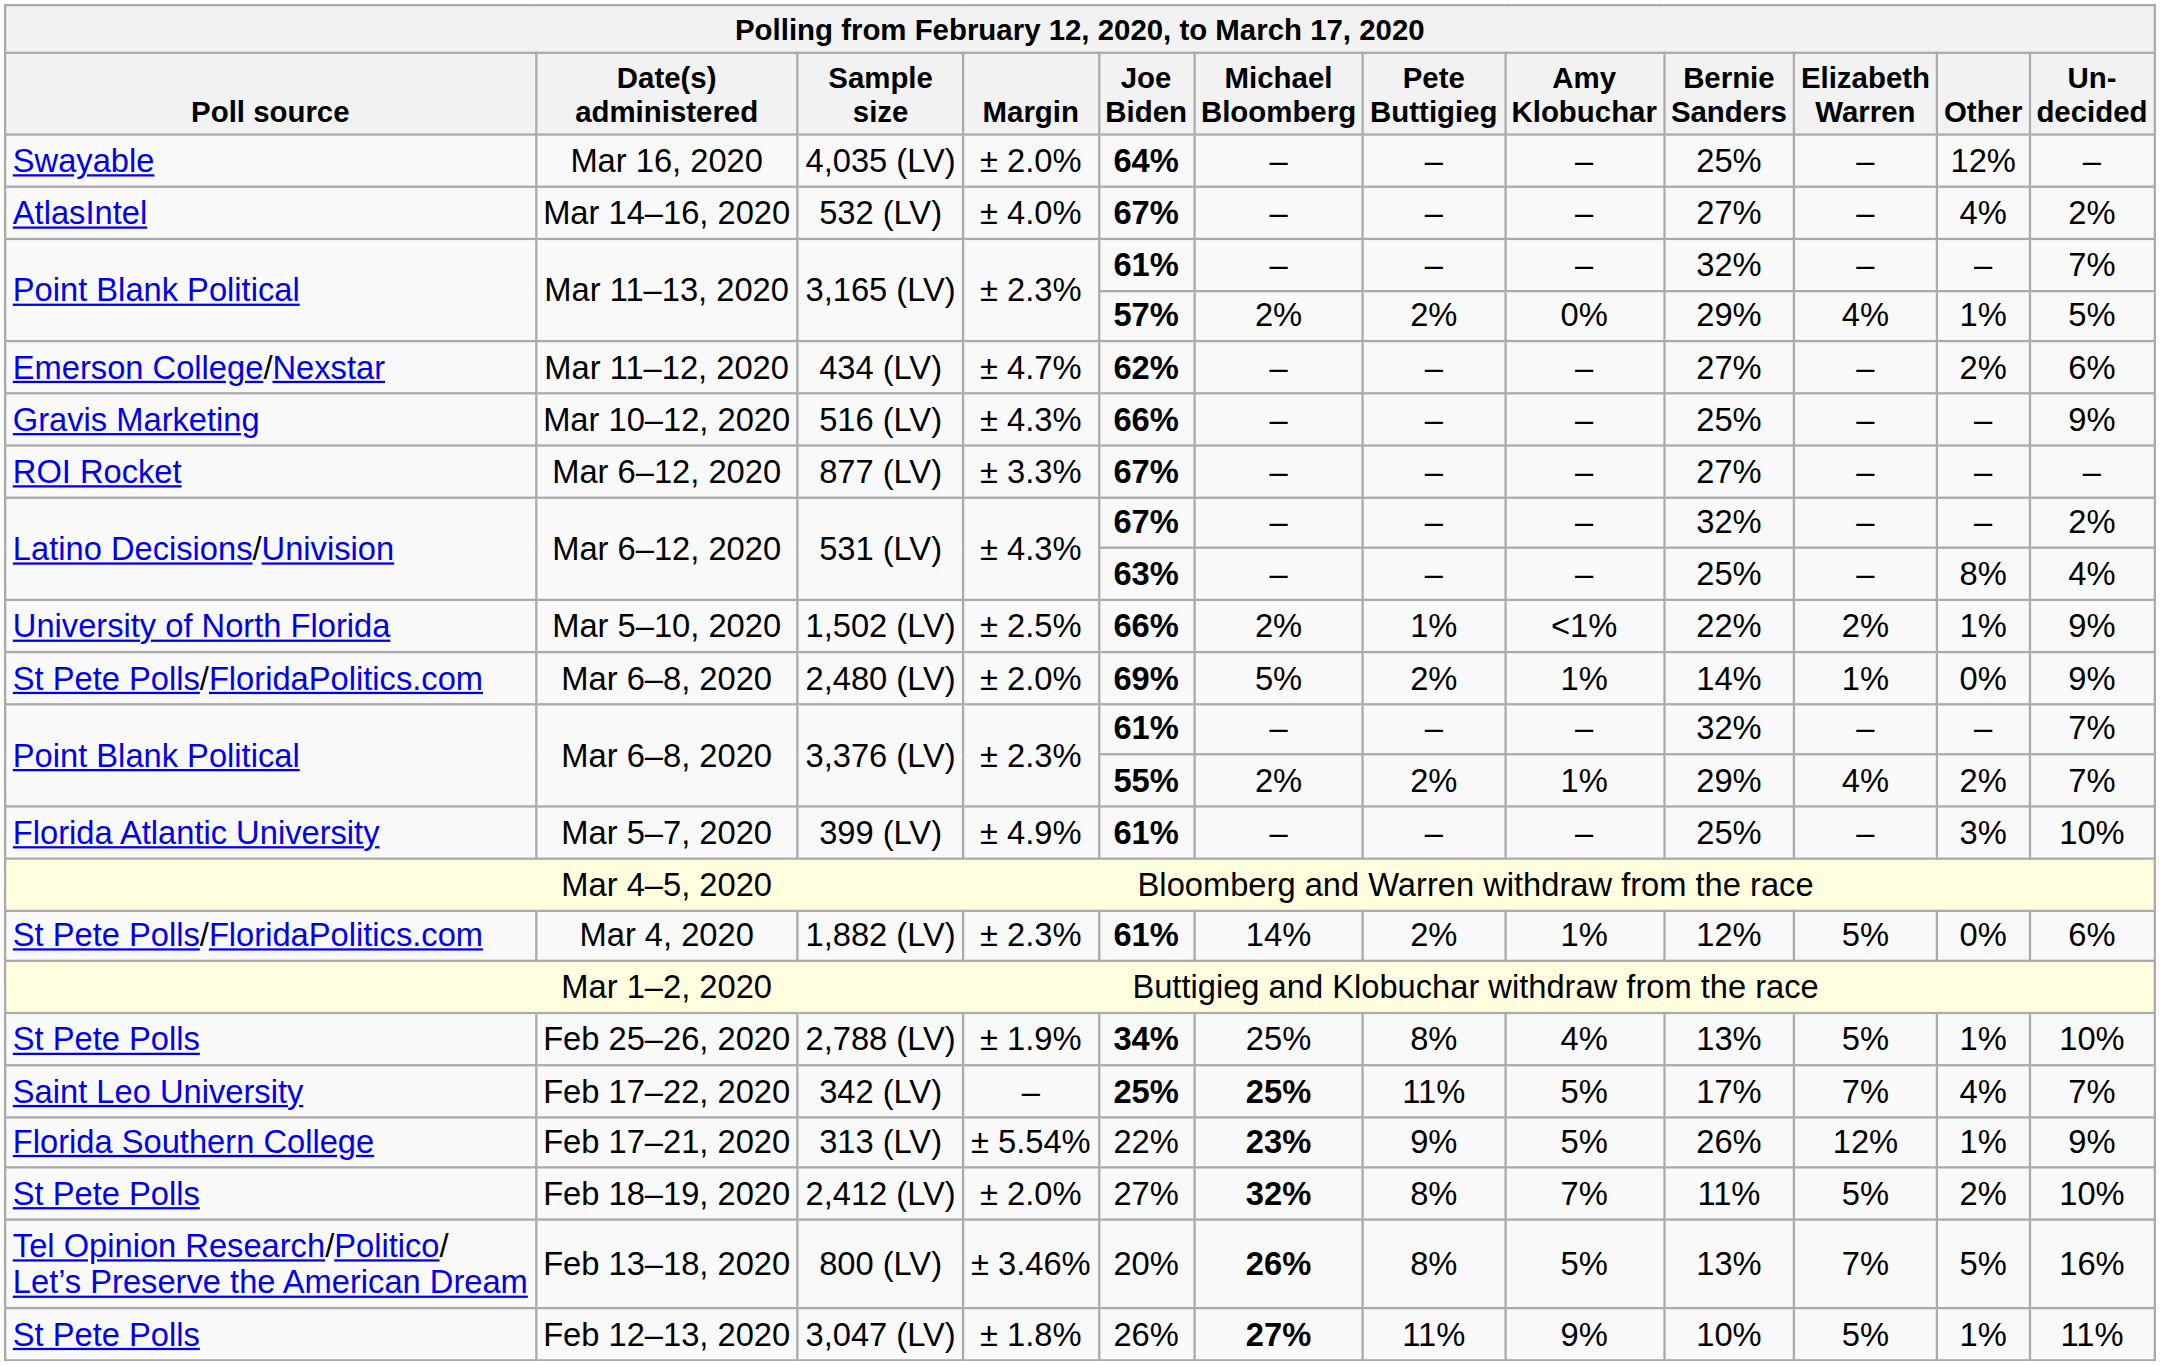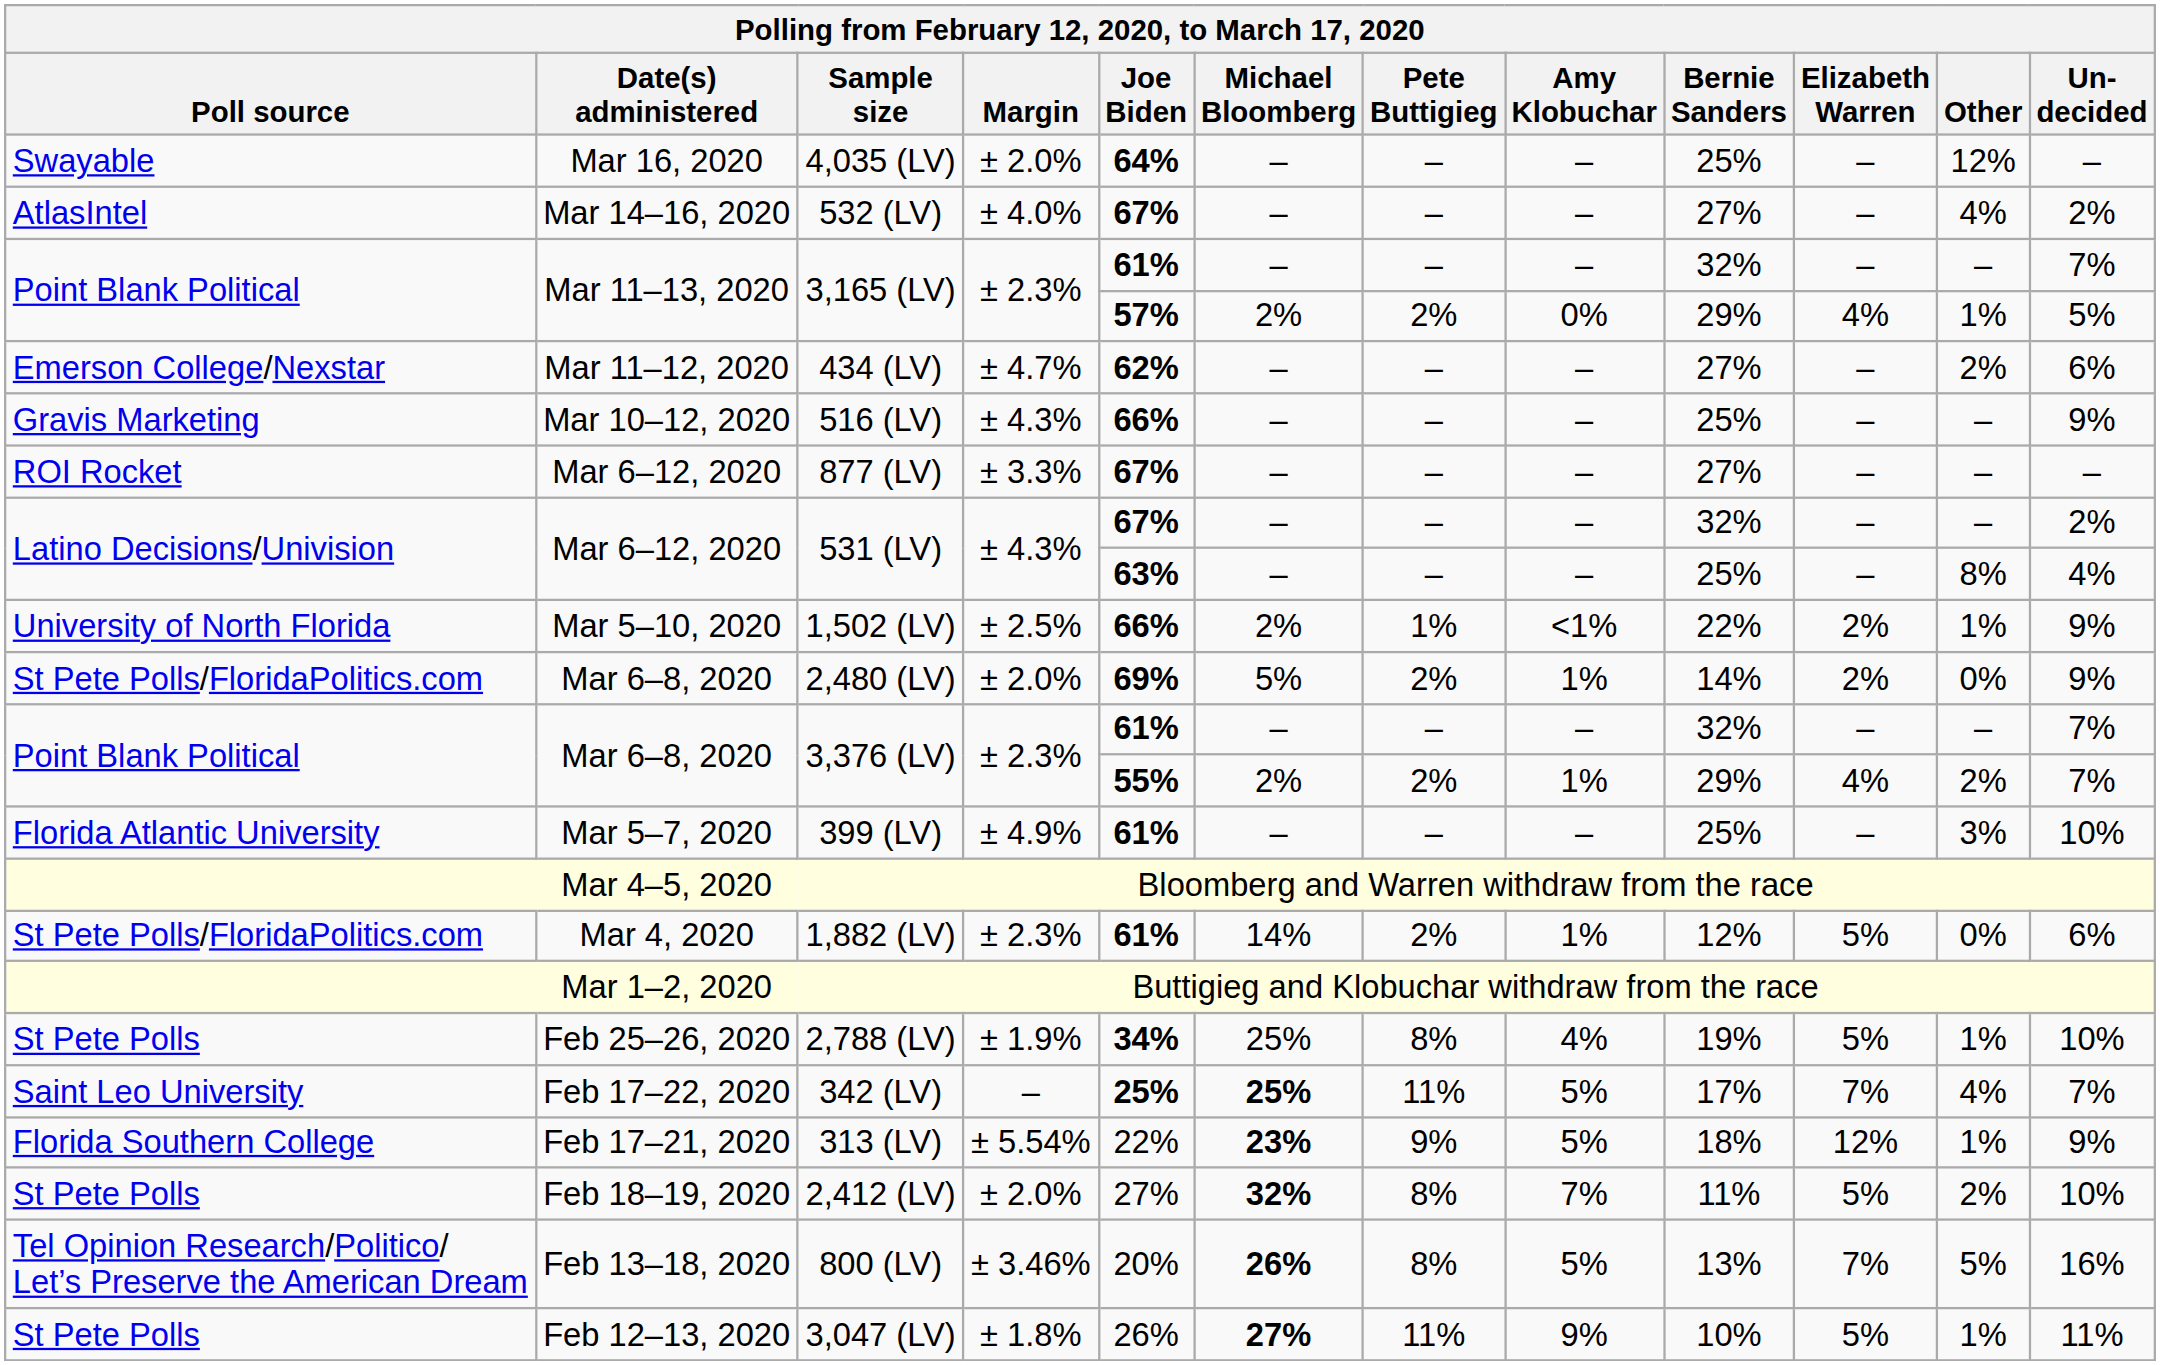2,480 (LV) | column 10: 1% -> 2%
2,788 (LV) | column 9: 13% -> 19%
313 (LV) | column 9: 26% -> 18%
